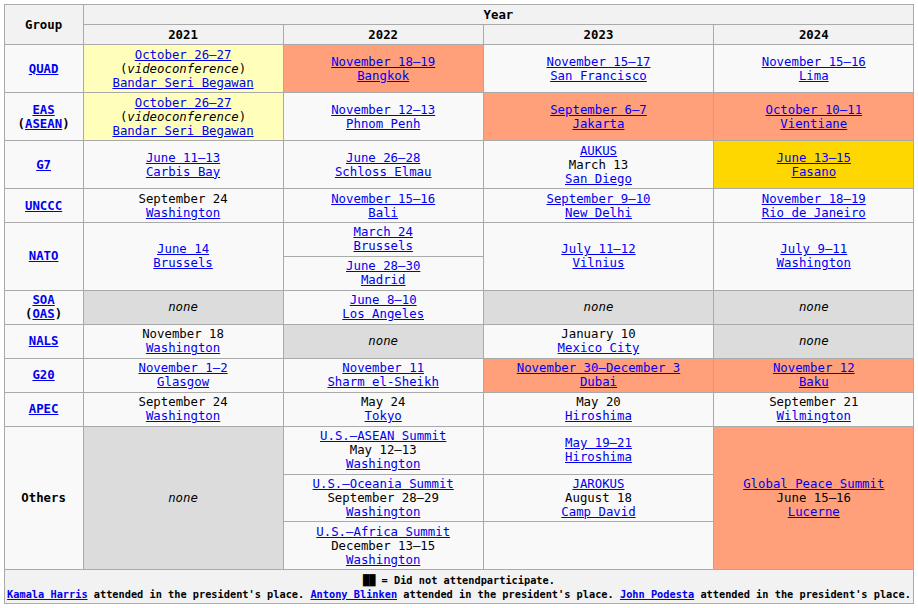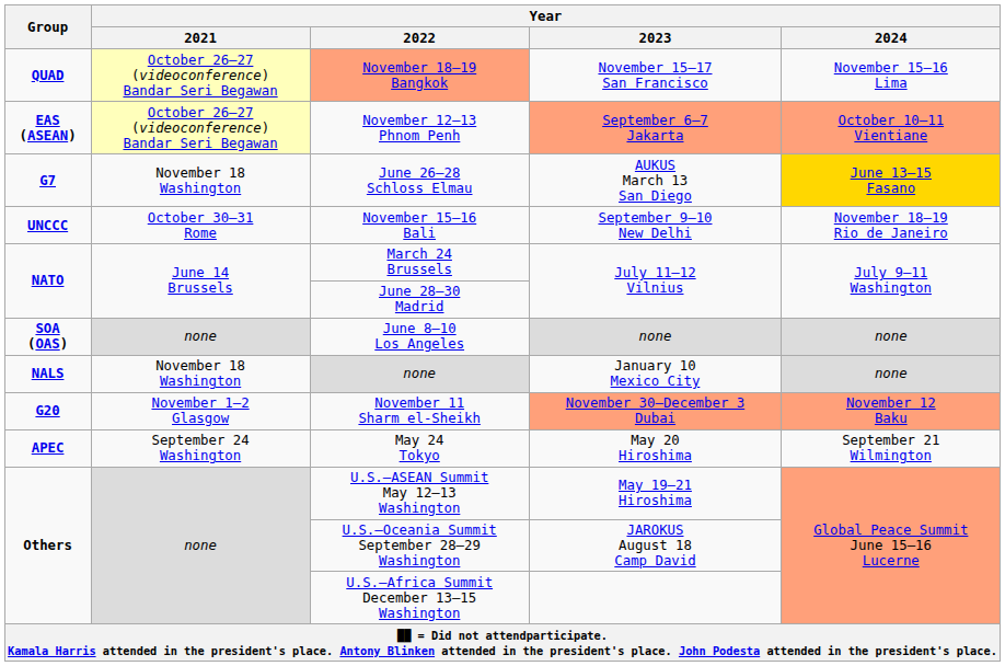June 26–28 Schloss Elmau | Year / 2021: June 11–13 Carbis Bay -> November 18 Washington
November 15–16 Bali | Year / 2021: September 24 Washington -> October 30–31 Rome
